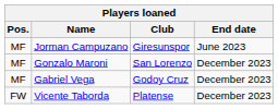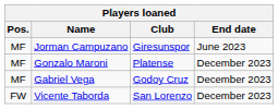Gonzalo Maroni | Club: San Lorenzo -> Platense
Vicente Taborda | Club: Platense -> San Lorenzo
